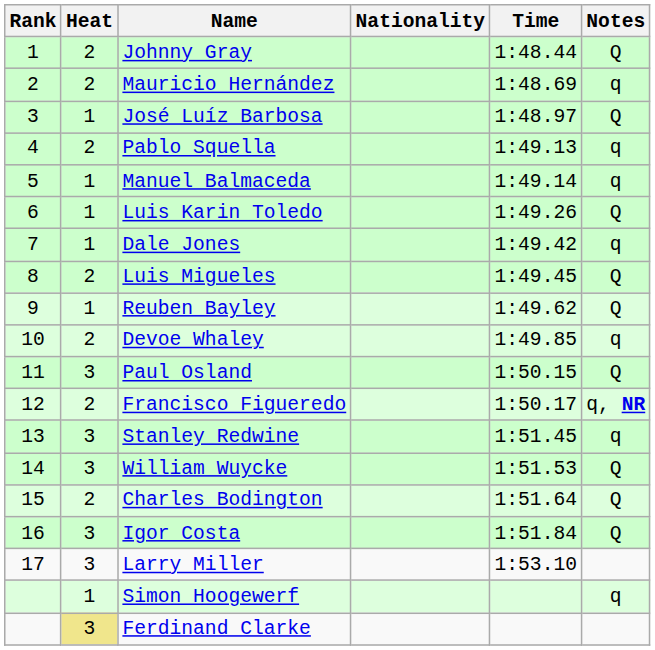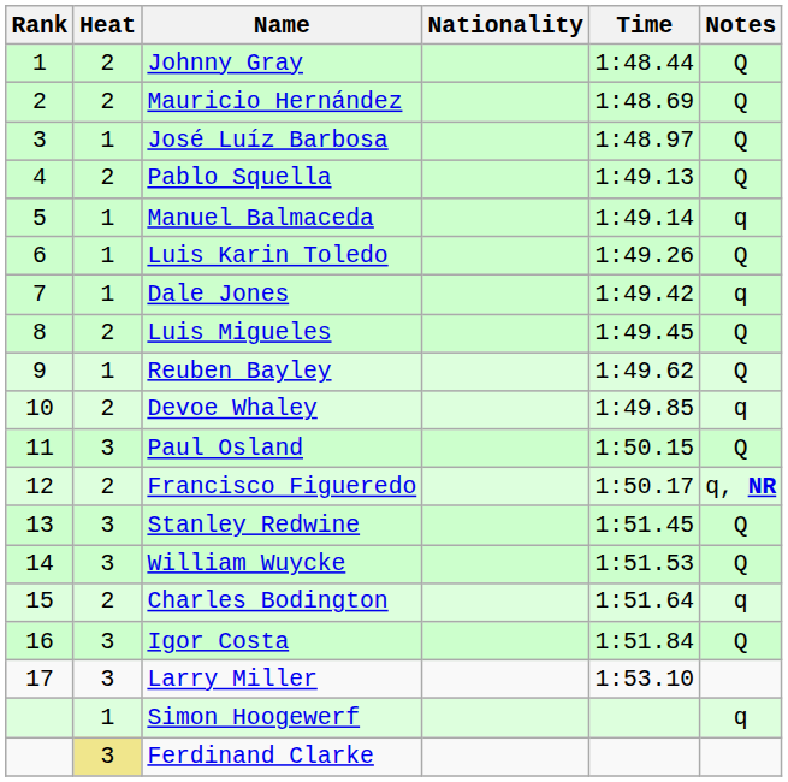Mauricio Hernández | Notes: q -> Q
Pablo Squella | Notes: q -> Q
Stanley Redwine | Notes: q -> Q
Charles Bodington | Notes: Q -> q
